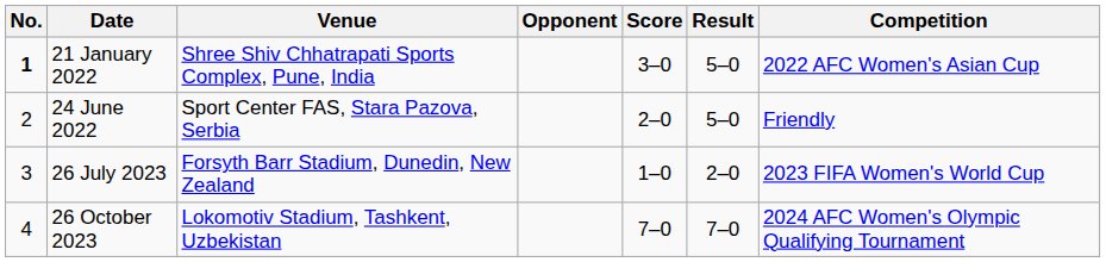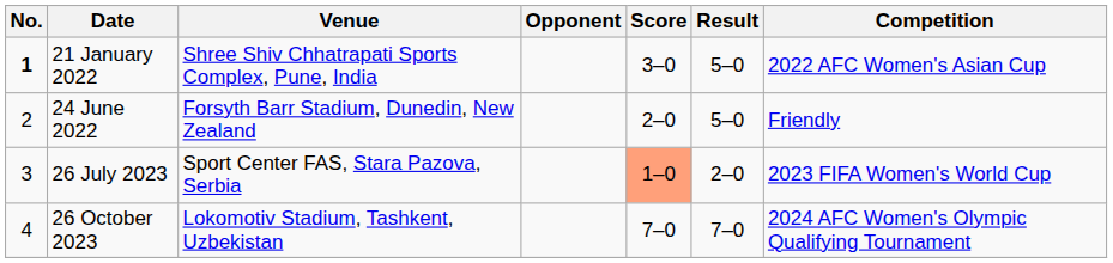24 June 2022 | Venue: Sport Center FAS, Stara Pazova, Serbia -> Forsyth Barr Stadium, Dunedin, New Zealand
26 July 2023 | Venue: Forsyth Barr Stadium, Dunedin, New Zealand -> Sport Center FAS, Stara Pazova, Serbia
26 July 2023 | Score: no background -> lightsalmon background
